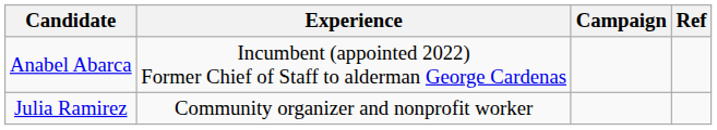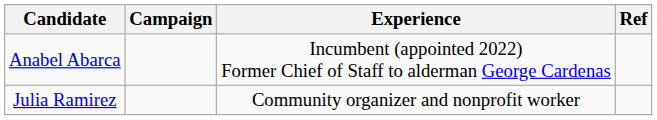columns swapped: Experience <-> Campaign
